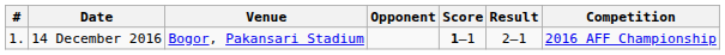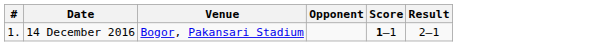- column: Competition | 2016 AFF Championship
